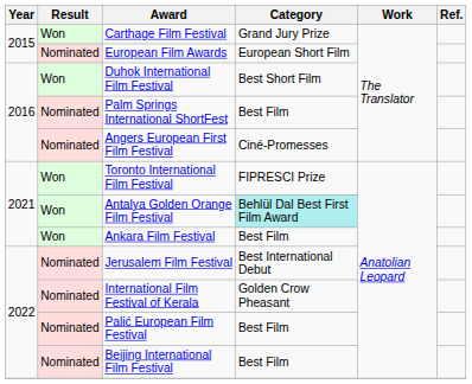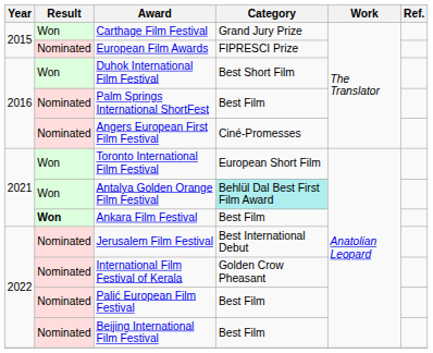European Film Awards | Category: European Short Film -> FIPRESCI Prize
Toronto International Film Festival | Category: FIPRESCI Prize -> European Short Film
Ankara Film Festival | Result: normal -> bold
